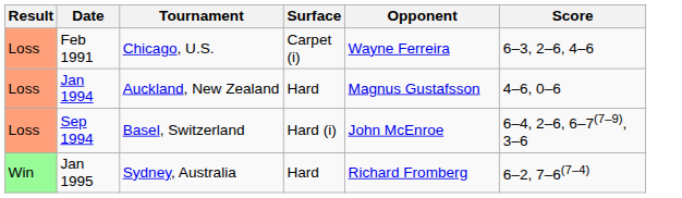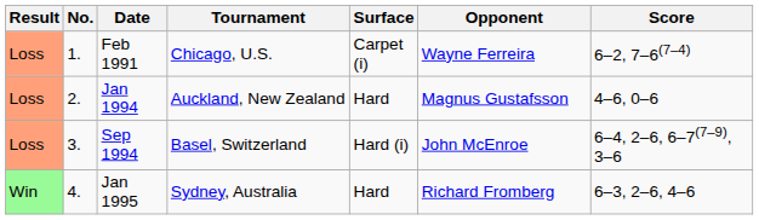+ column: No. | 1. | 2. | 3. | 4.
Feb 1991 | Score: 6–3, 2–6, 4–6 -> 6–2, 7–6(7–4)
Jan 1995 | Score: 6–2, 7–6(7–4) -> 6–3, 2–6, 4–6
